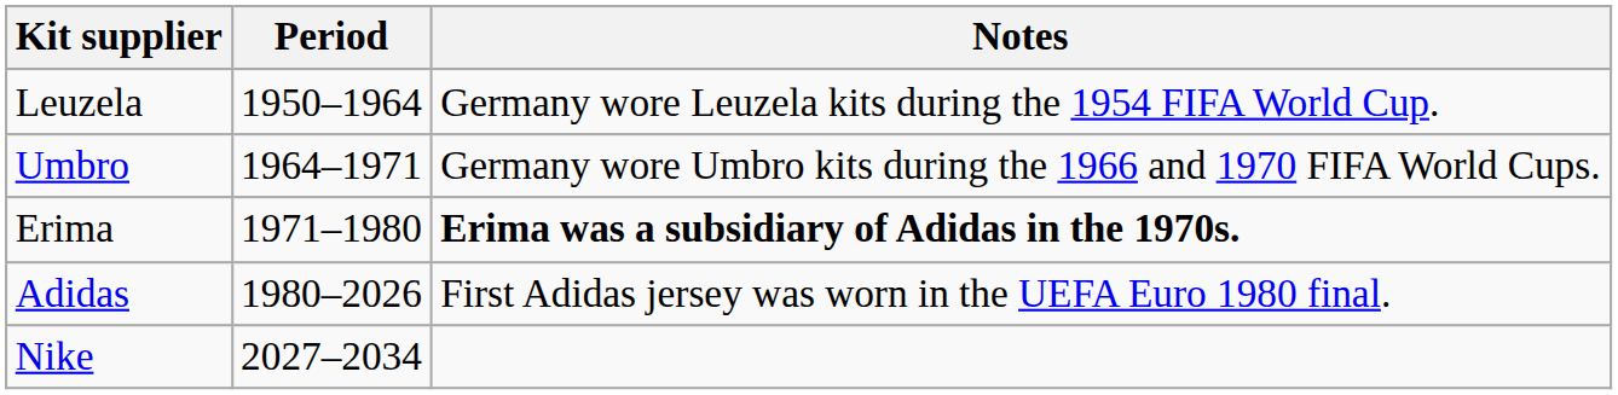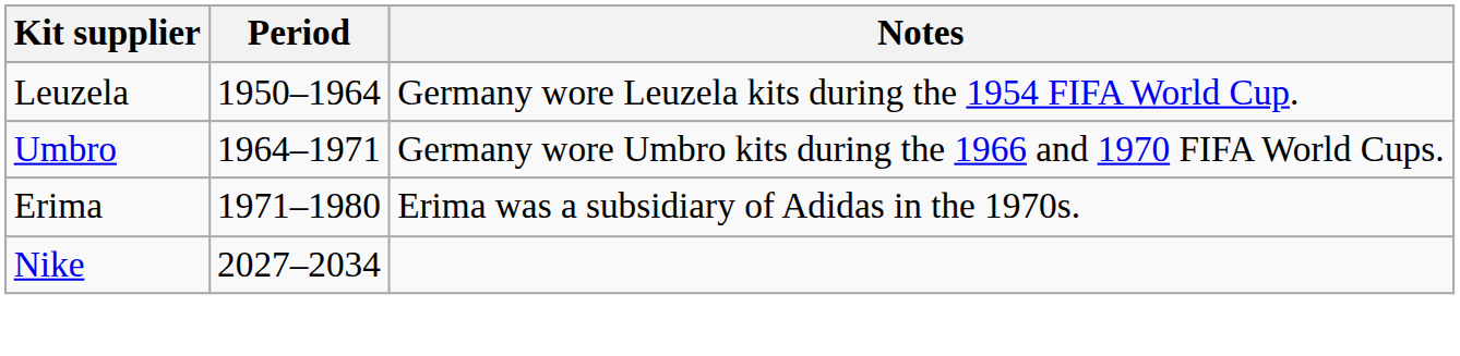Erima | Notes: bold -> normal
- row: Adidas | 1980–2026 | First Adidas jersey was worn in the UEFA Euro 1980 final.
